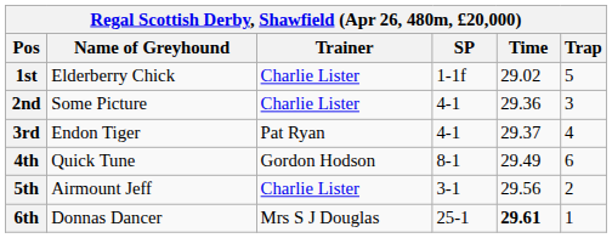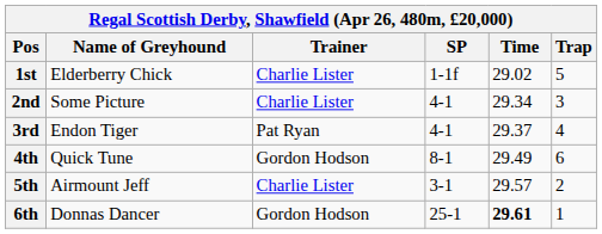2nd | Time: 29.36 -> 29.34
5th | Time: 29.56 -> 29.57
6th | Trainer: Mrs S J Douglas -> Gordon Hodson
